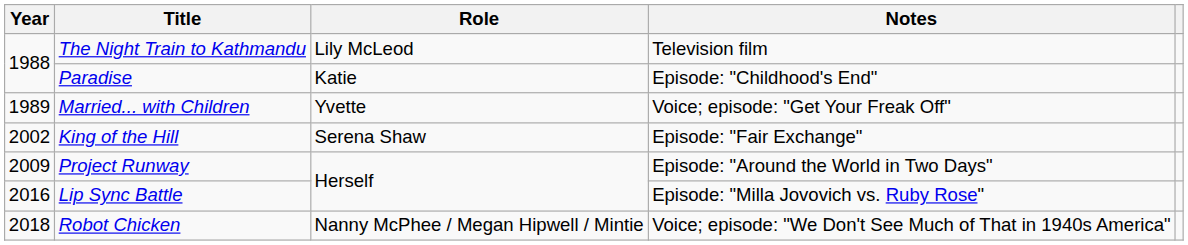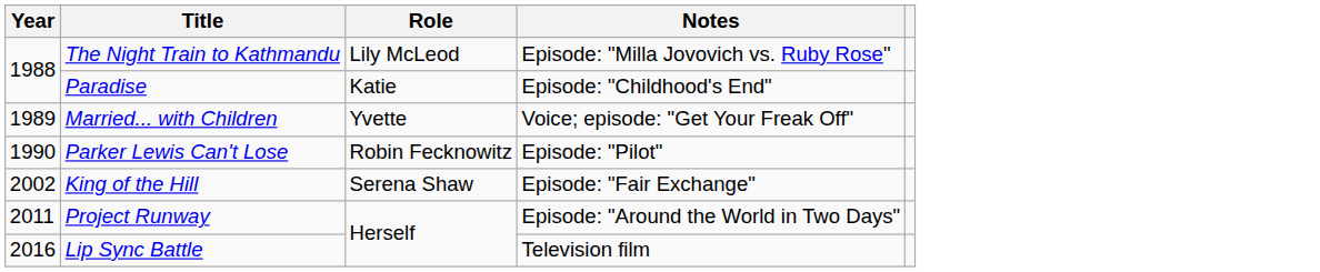The Night Train to Kathmandu | Notes: Television film -> Episode: "Milla Jovovich vs. Ruby Rose"
+ row: 1990 | Parker Lewis Can't Lose | Robin Fecknowitz | Episode: "Pilot"
Project Runway | Year: 2009 -> 2011
Lip Sync Battle | Notes: Episode: "Milla Jovovich vs. Ruby Rose" -> Television film
- row: 2018 | Robot Chicken | Nanny McPhee / Megan Hipwell / Mintie | Voice; episode: "We Don't See Much of That in 1940s America"
